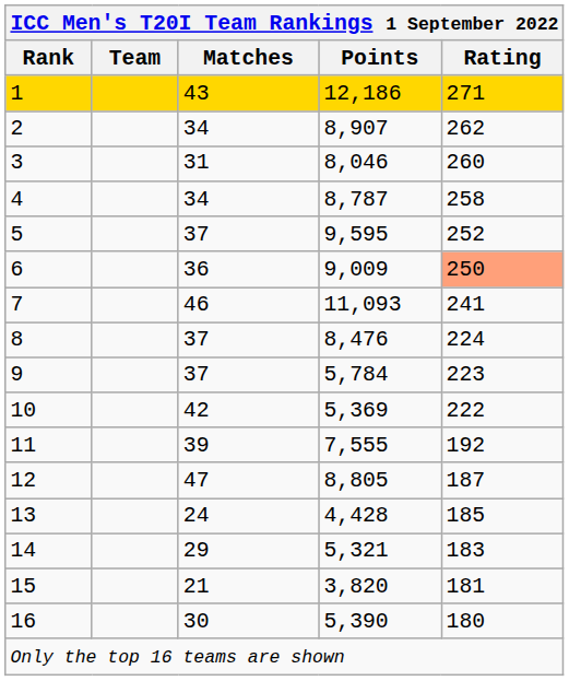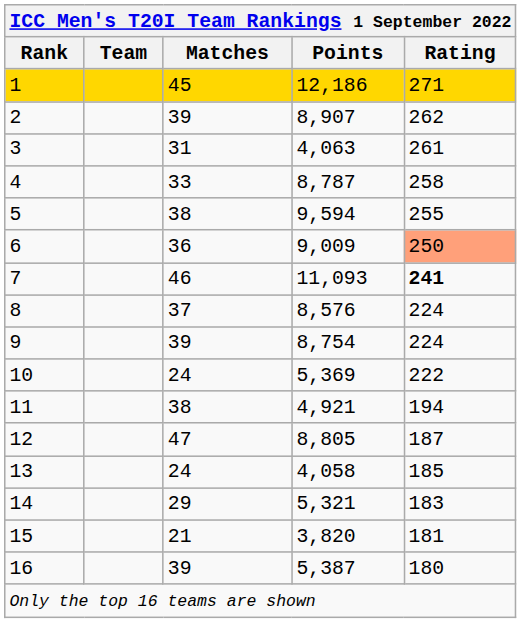1 | Matches: 43 -> 45
2 | Matches: 34 -> 39
3 | Points: 8,046 -> 4,063
3 | Rating: 260 -> 261
4 | Matches: 34 -> 33
5 | Matches: 37 -> 38
5 | Points: 9,595 -> 9,594
5 | Rating: 252 -> 255
7 | Rating: normal -> bold
8 | Points: 8,476 -> 8,576
9 | Matches: 37 -> 39
9 | Points: 5,784 -> 8,754
9 | Rating: 223 -> 224
10 | Matches: 42 -> 24
11 | Matches: 39 -> 38
11 | Points: 7,555 -> 4,921
11 | Rating: 192 -> 194
13 | Points: 4,428 -> 4,058
16 | Matches: 30 -> 39
16 | Points: 5,390 -> 5,387
